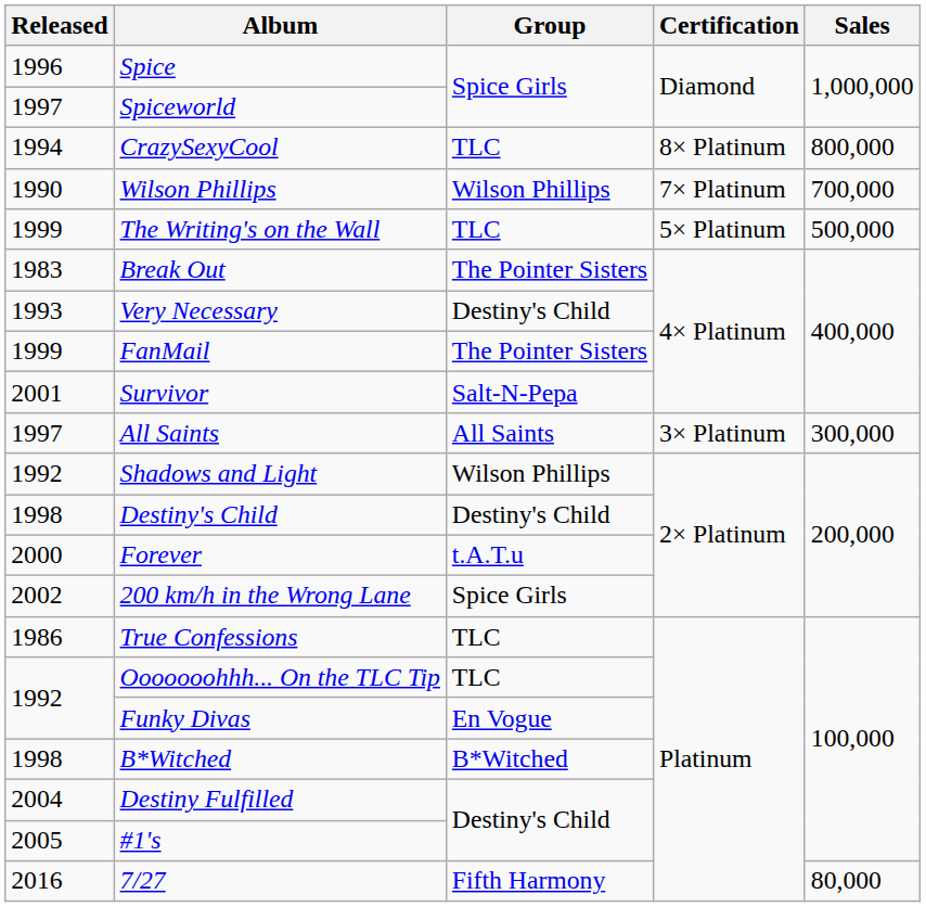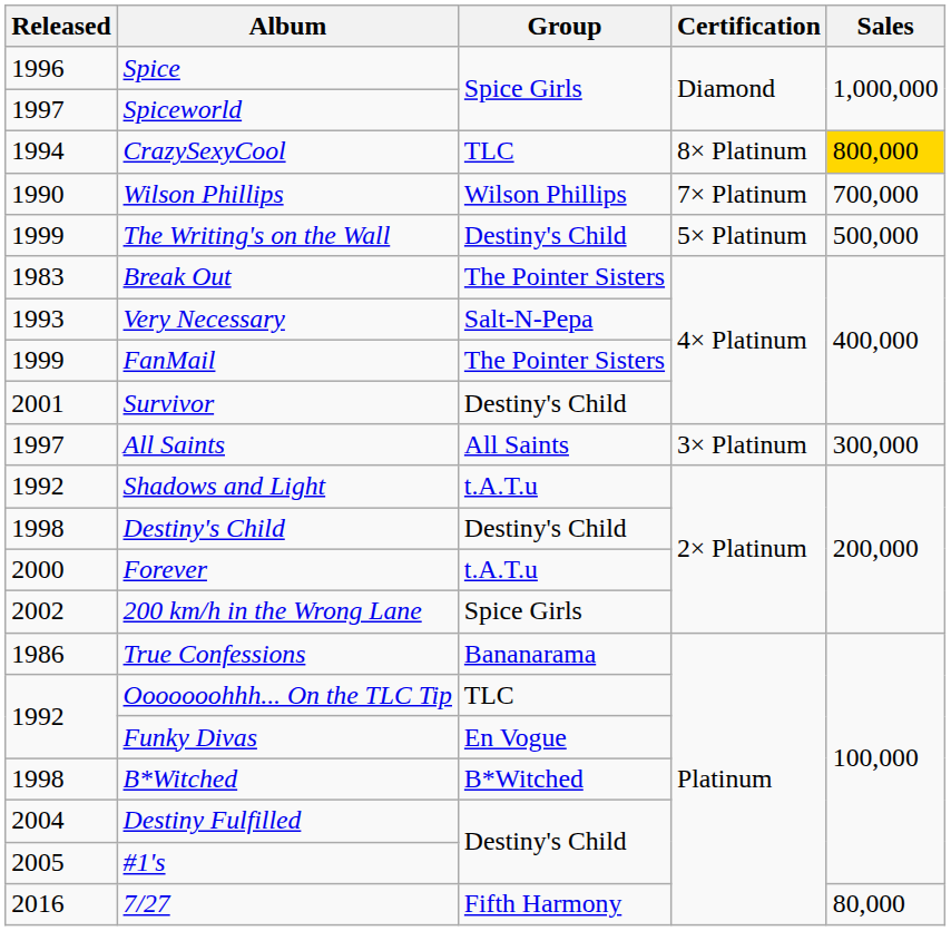CrazySexyCool | Sales: no background -> gold background
The Writing's on the Wall | Group: TLC -> Destiny's Child
Very Necessary | Group: Destiny's Child -> Salt-N-Pepa
Survivor | Group: Salt-N-Pepa -> Destiny's Child
Shadows and Light | Group: Wilson Phillips -> t.A.T.u
True Confessions | Group: TLC -> Bananarama
